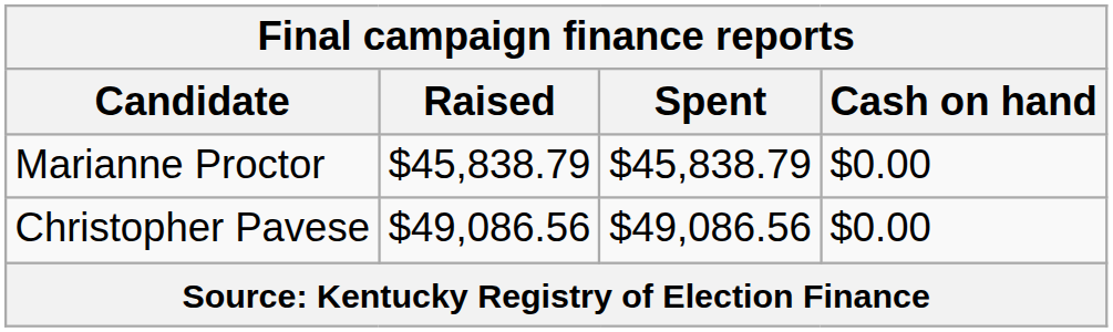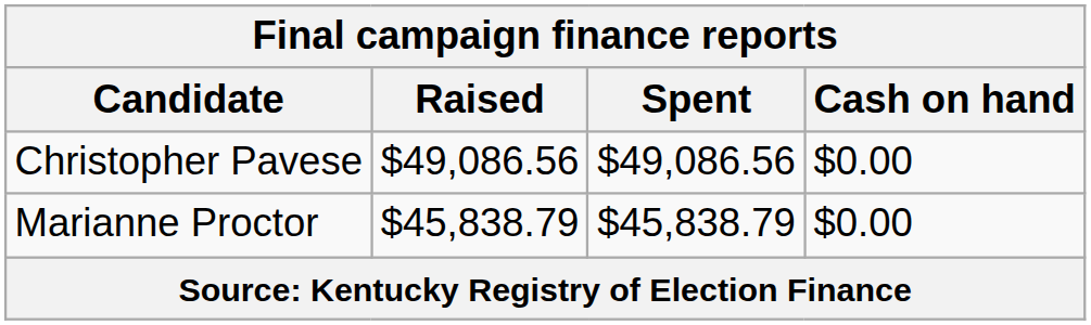rows swapped: Christopher Pavese <-> Marianne Proctor
